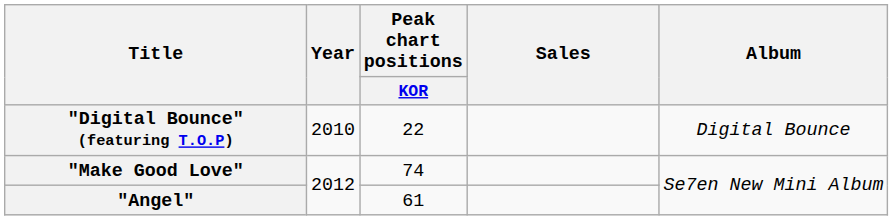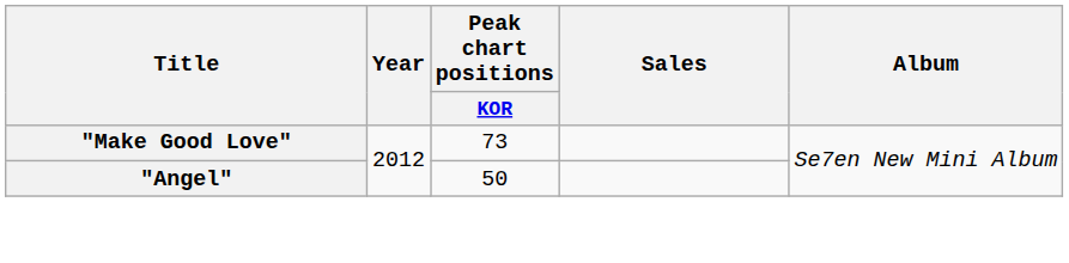- row: "Digital Bounce" (featuring T.O.P) | 2010 | 22 | Digital Bounce
"Make Good Love" | Peak chart positions / KOR: 74 -> 73
"Angel" | Peak chart positions / KOR: 61 -> 50
